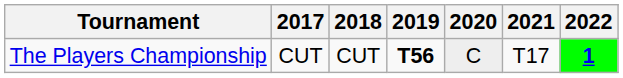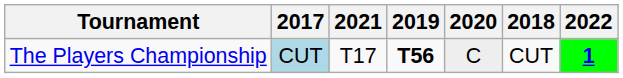columns swapped: 2018 <-> 2021
The Players Championship | 2017: no background -> lightblue background
